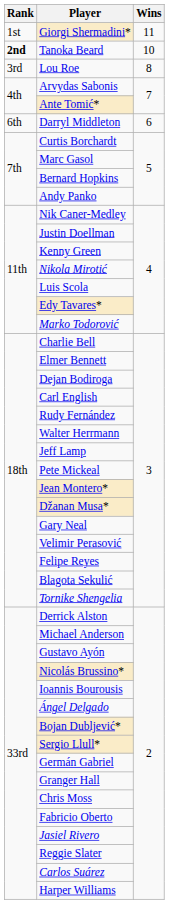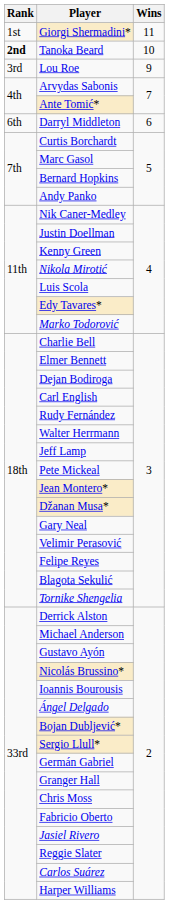Lou Roe | Wins: 8 -> 9
